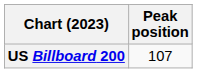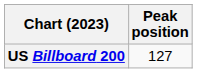US Billboard 200 | Peak position: 107 -> 127
